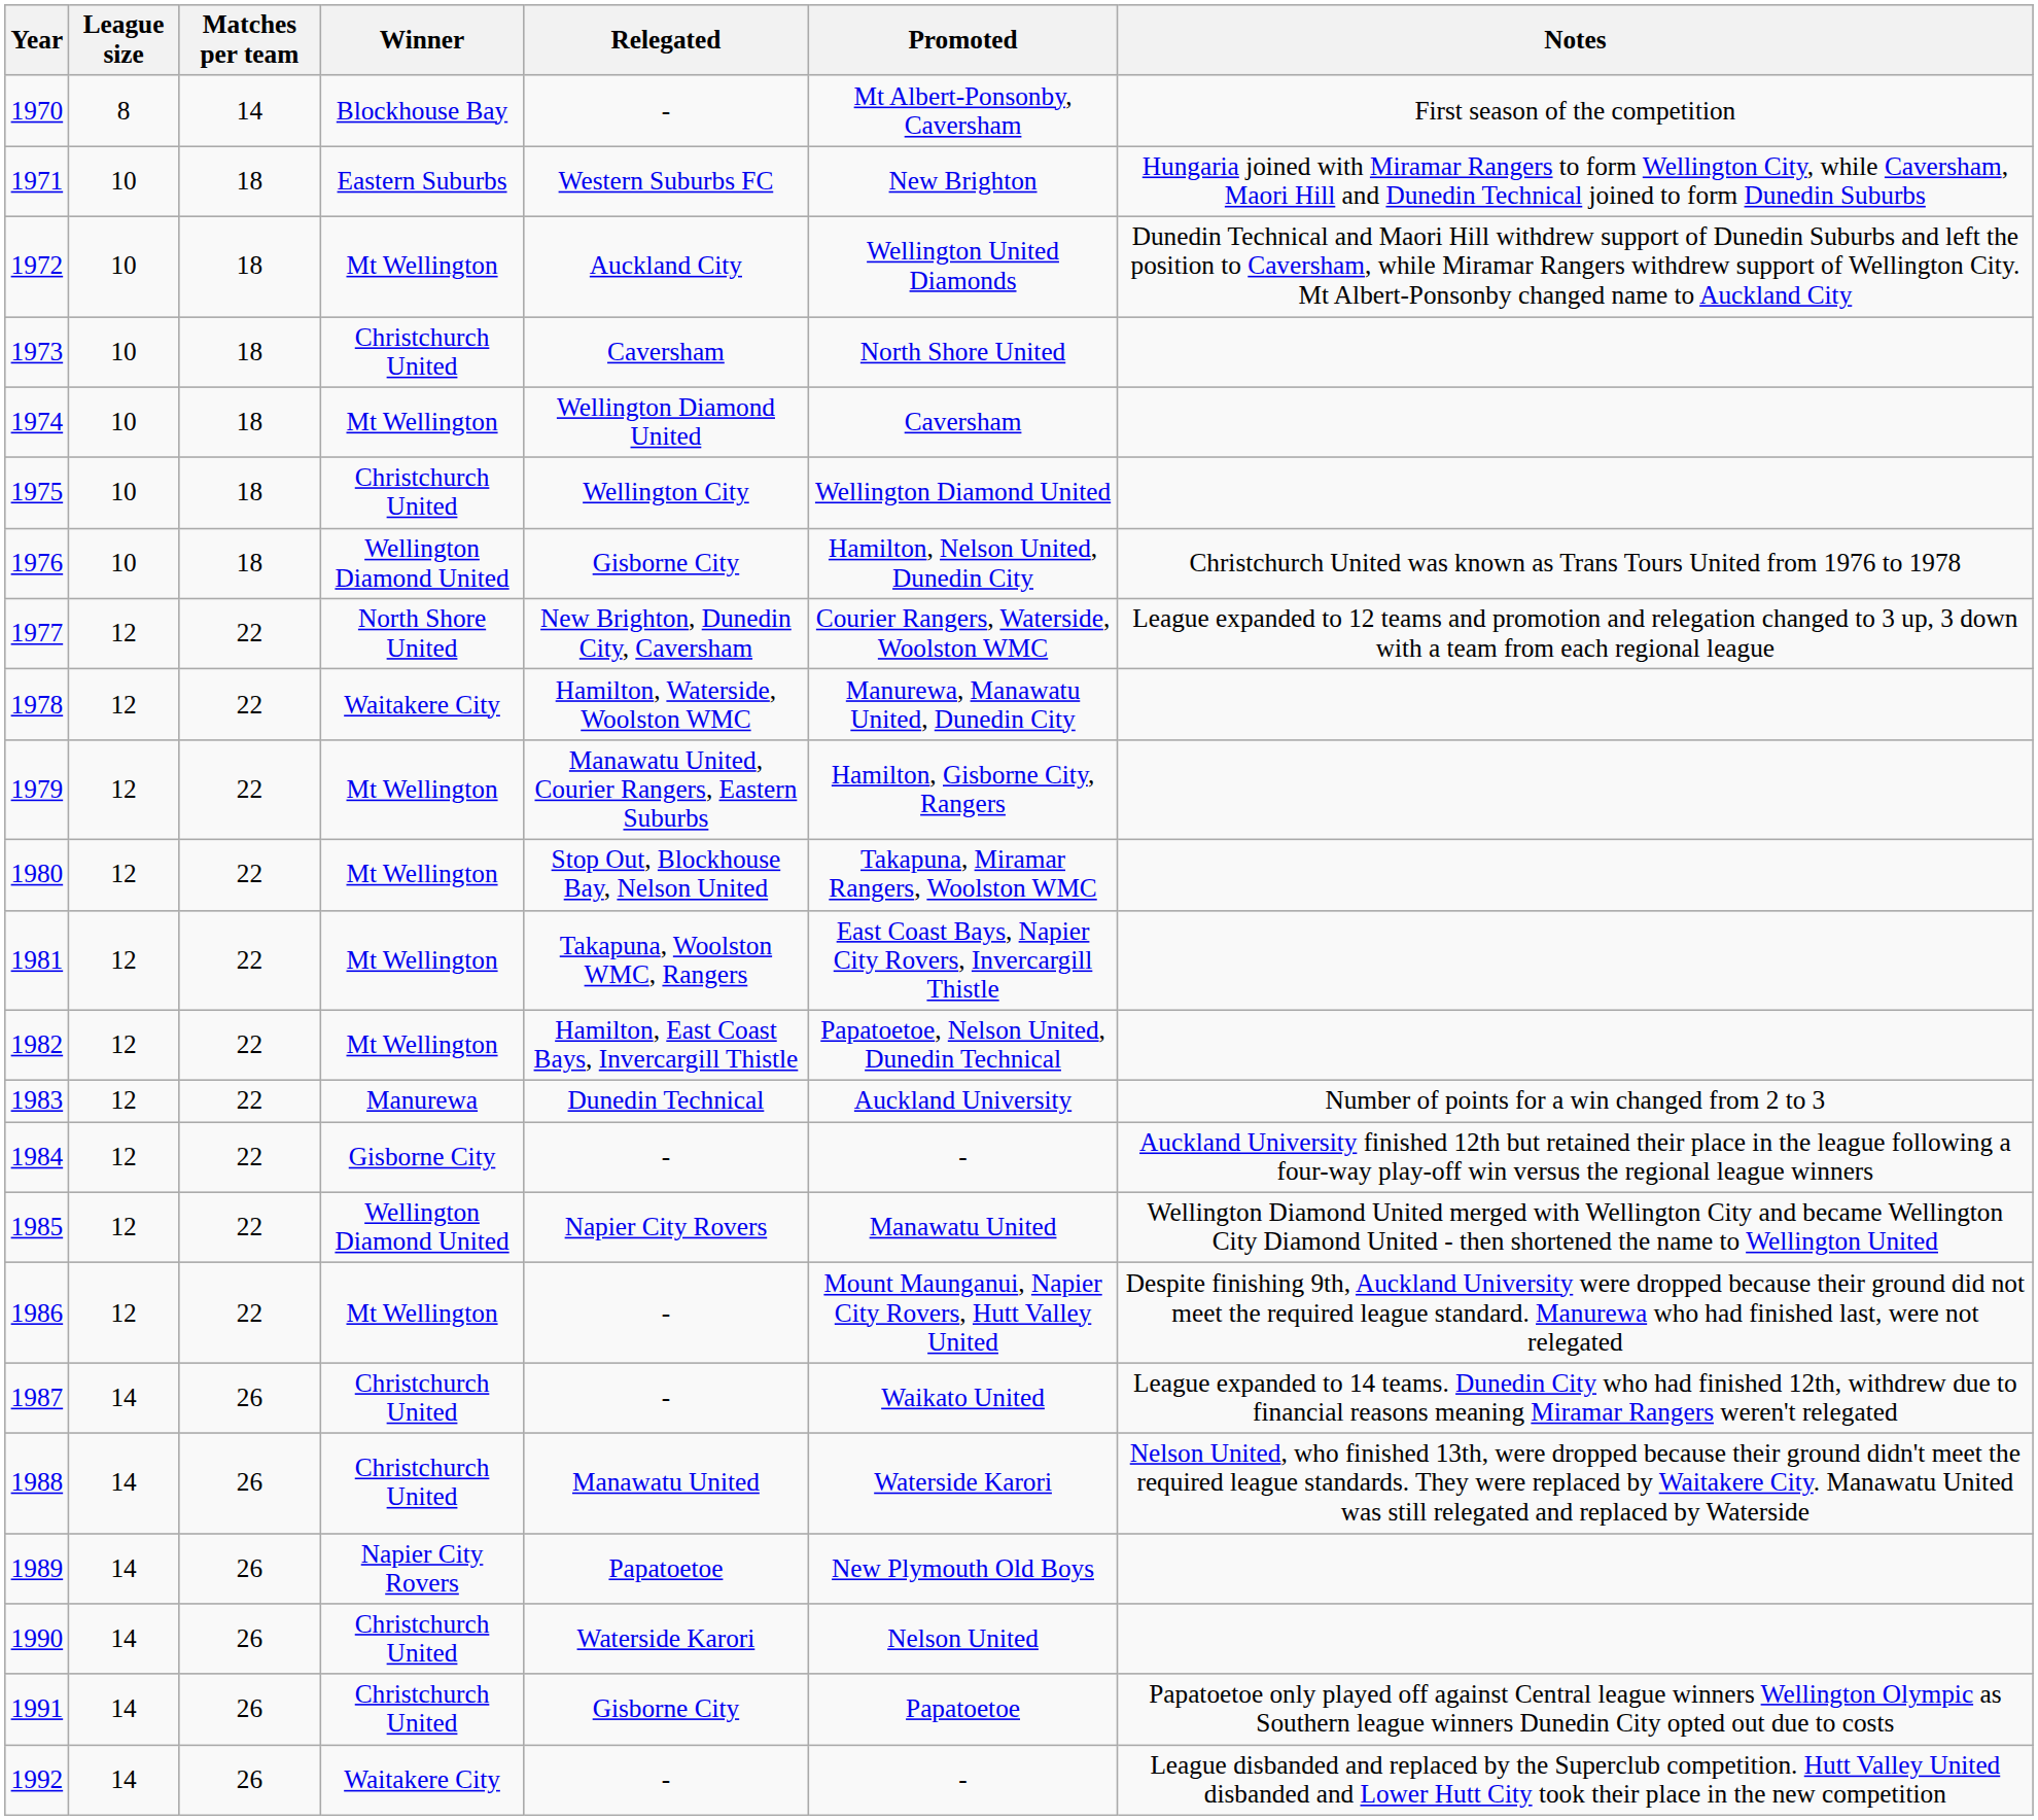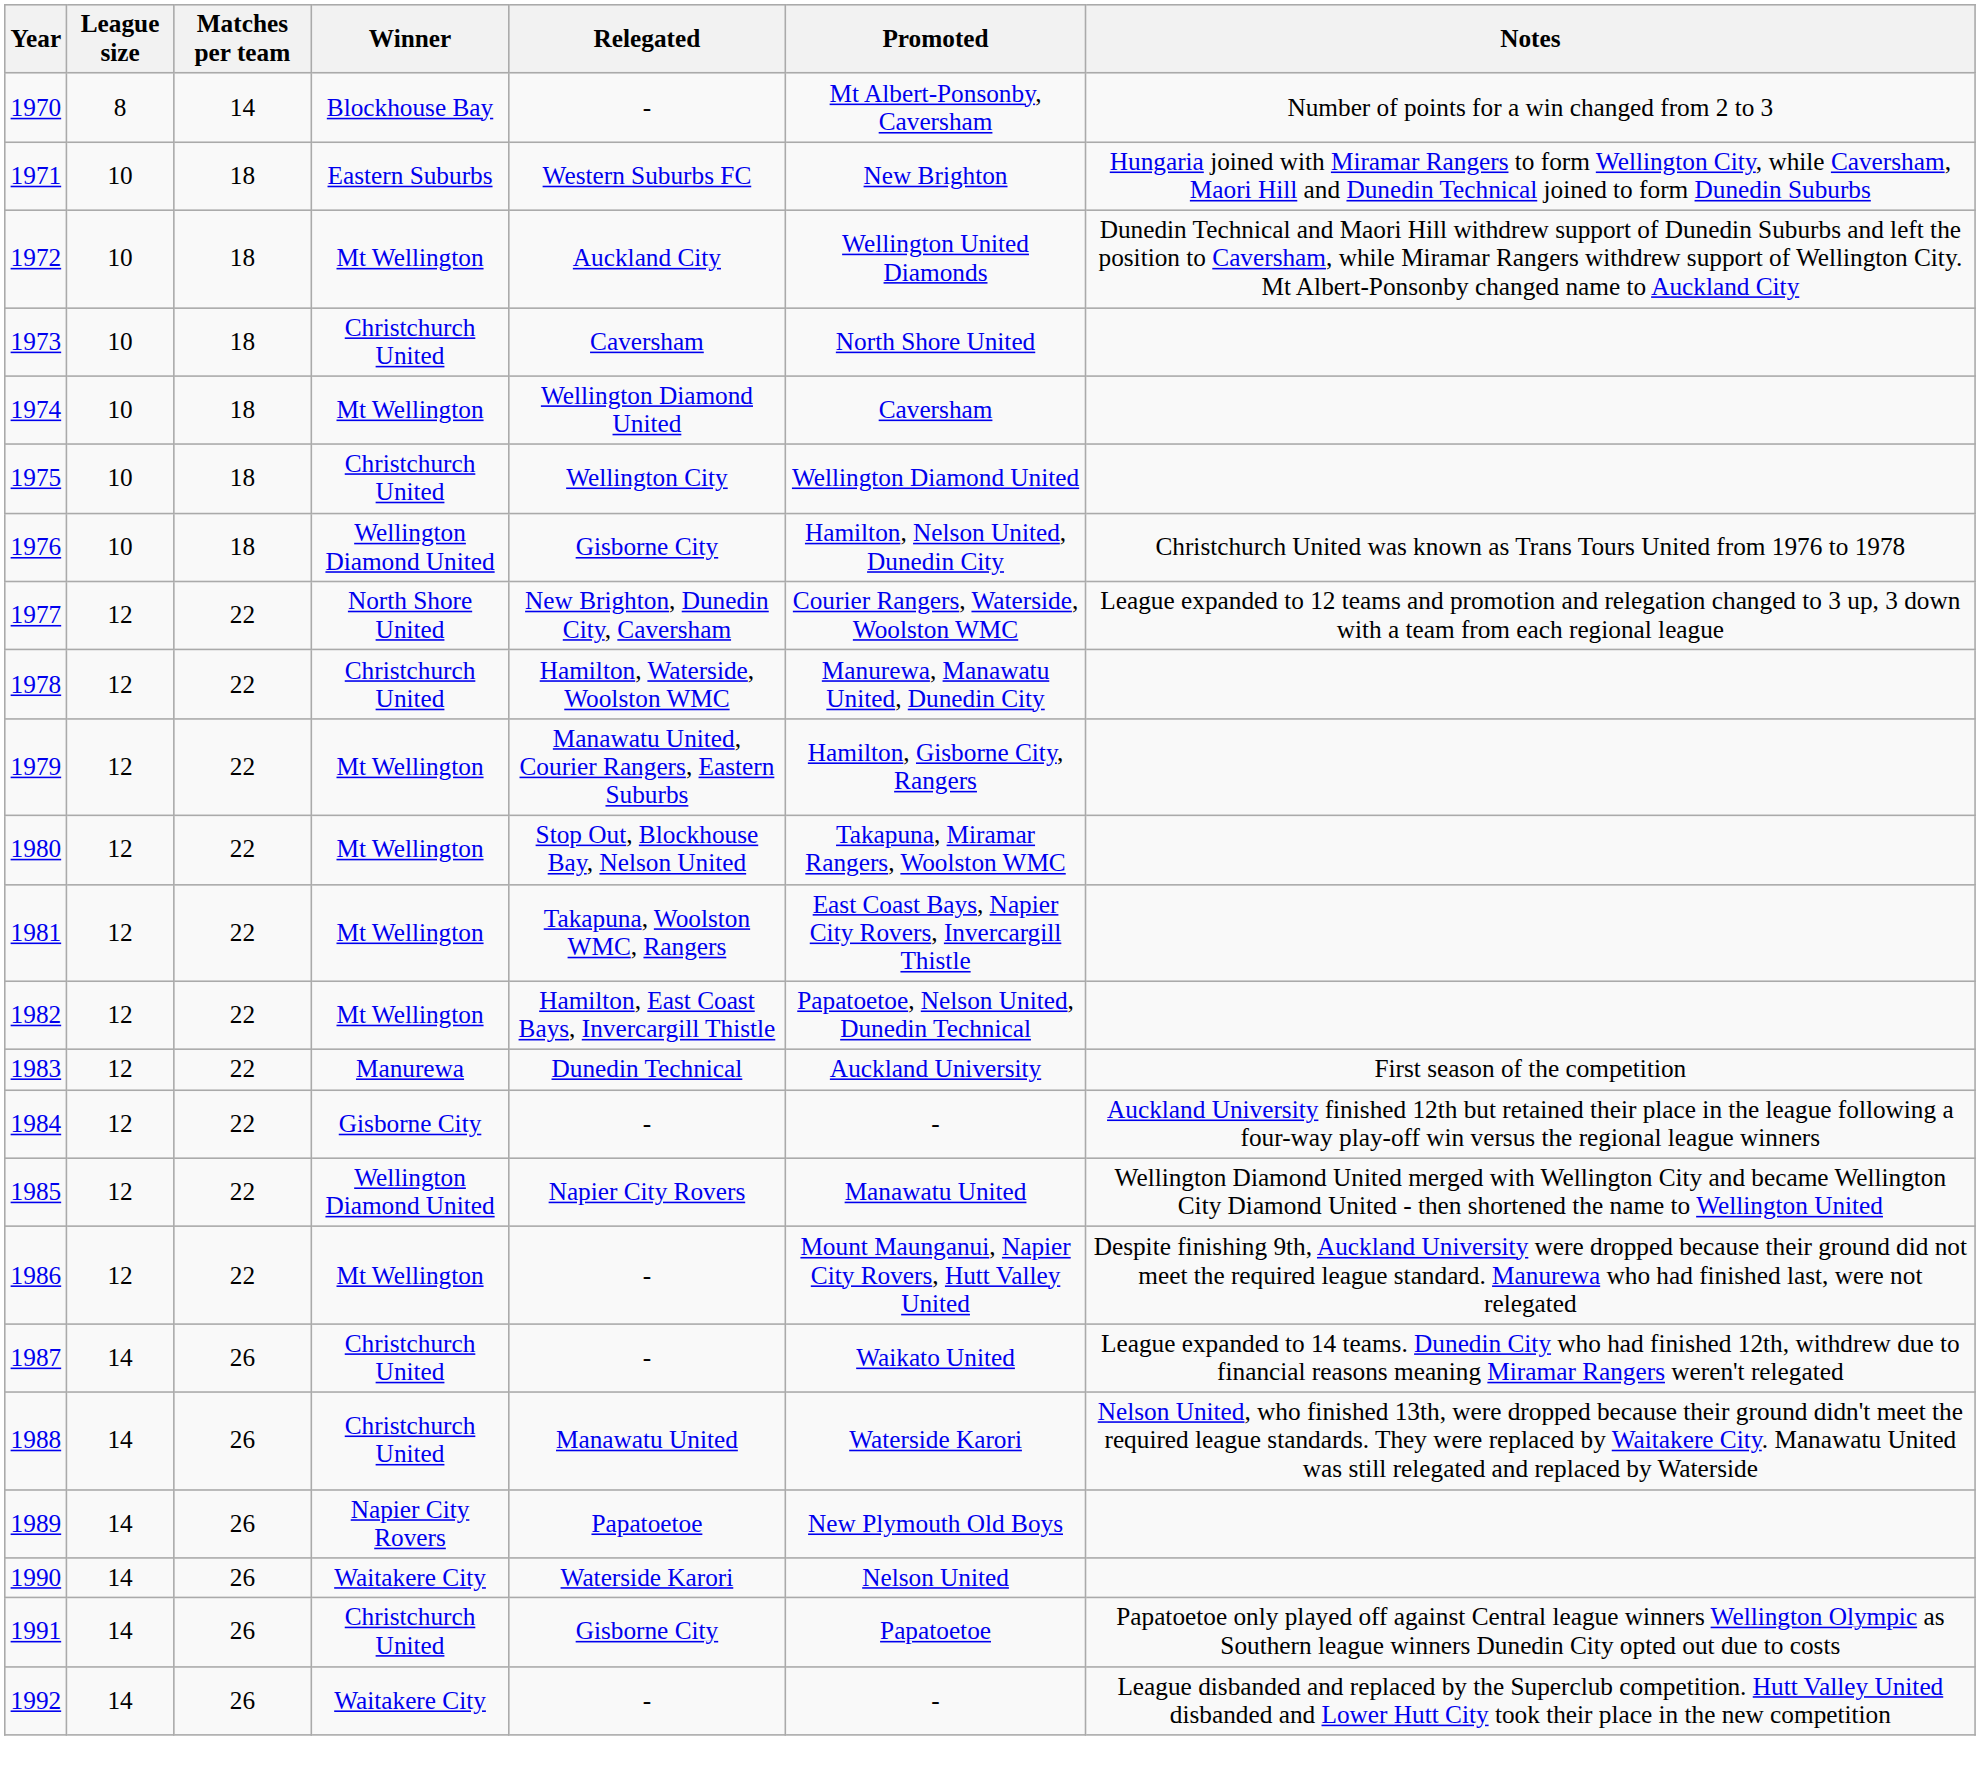1970 | Notes: First season of the competition -> Number of points for a win changed from 2 to 3
1978 | Winner: Waitakere City -> Christchurch United
1983 | Notes: Number of points for a win changed from 2 to 3 -> First season of the competition
1990 | Winner: Christchurch United -> Waitakere City
